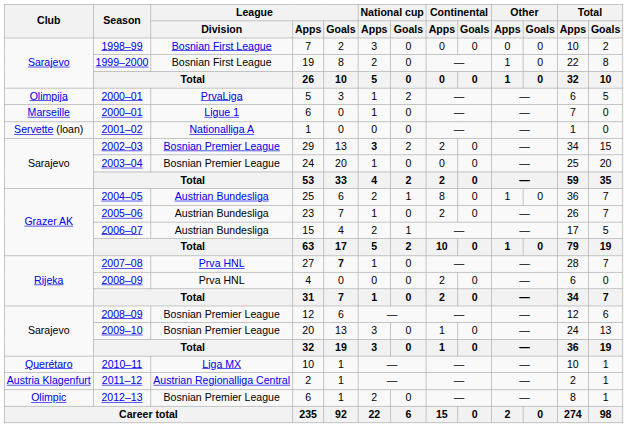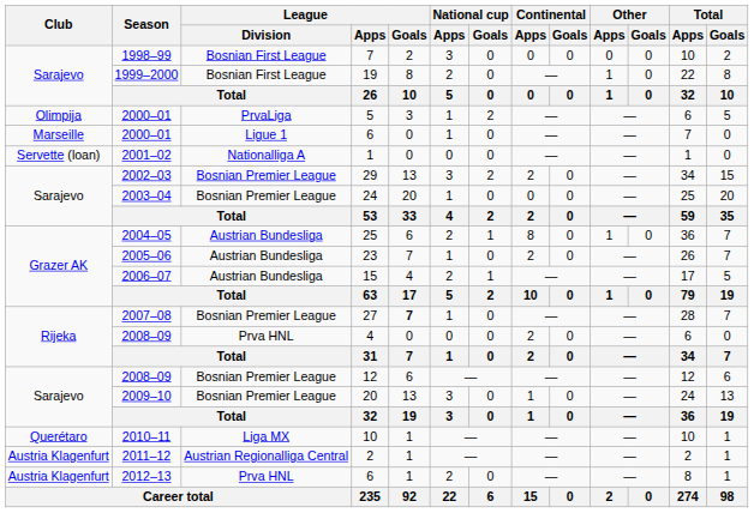29 | National cup / Apps: bold -> normal
27 | League / Division: Prva HNL -> Bosnian Premier League
2012–13 / 6 | Club: Olimpic -> Austria Klagenfurt
2012–13 / 6 | League / Division: Bosnian Premier League -> Prva HNL
